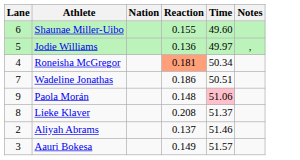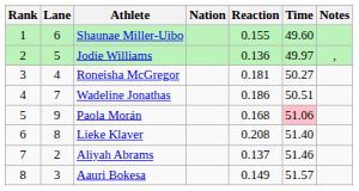+ column: Rank | 1 | 2 | 3 | 4 | 5 | 6 | 7 | 8
Roneisha McGregor | Reaction: lightsalmon background -> no background
Roneisha McGregor | Time: 50.34 -> 50.27
Paola Morán | Reaction: 0.148 -> 0.168
Lieke Klaver | Time: 51.37 -> 51.40
